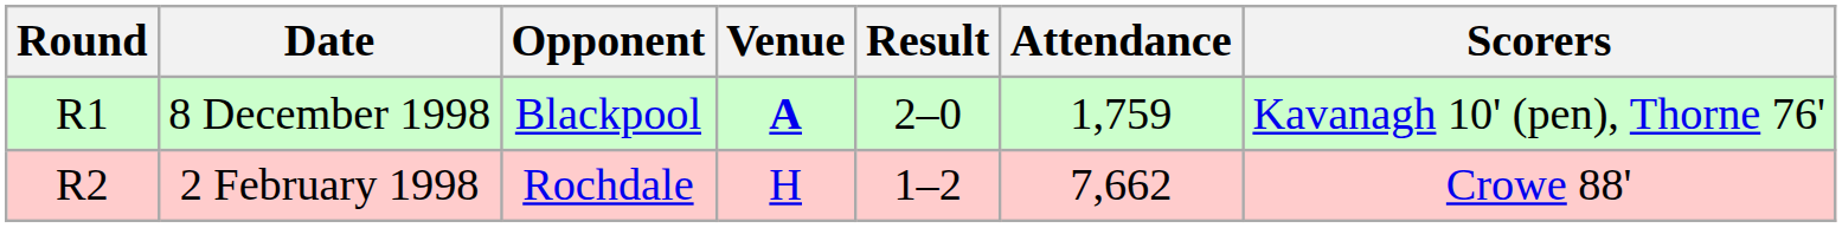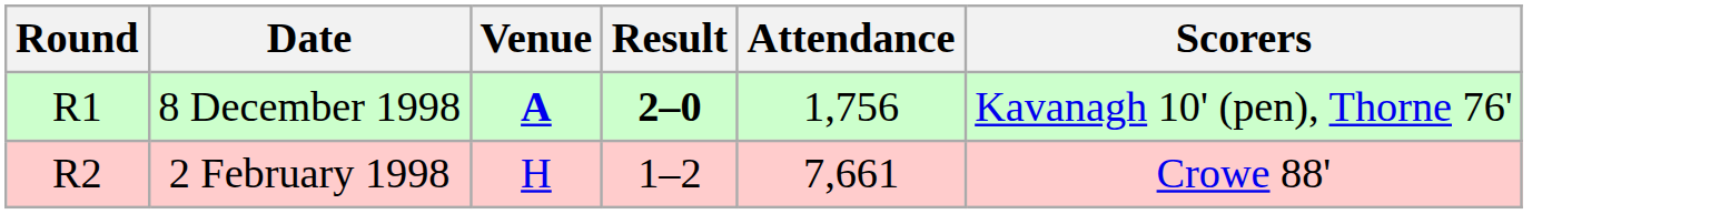- column: Opponent | Blackpool | Rochdale
8 December 1998 | Result: normal -> bold
8 December 1998 | Attendance: 1,759 -> 1,756
2 February 1998 | Attendance: 7,662 -> 7,661
